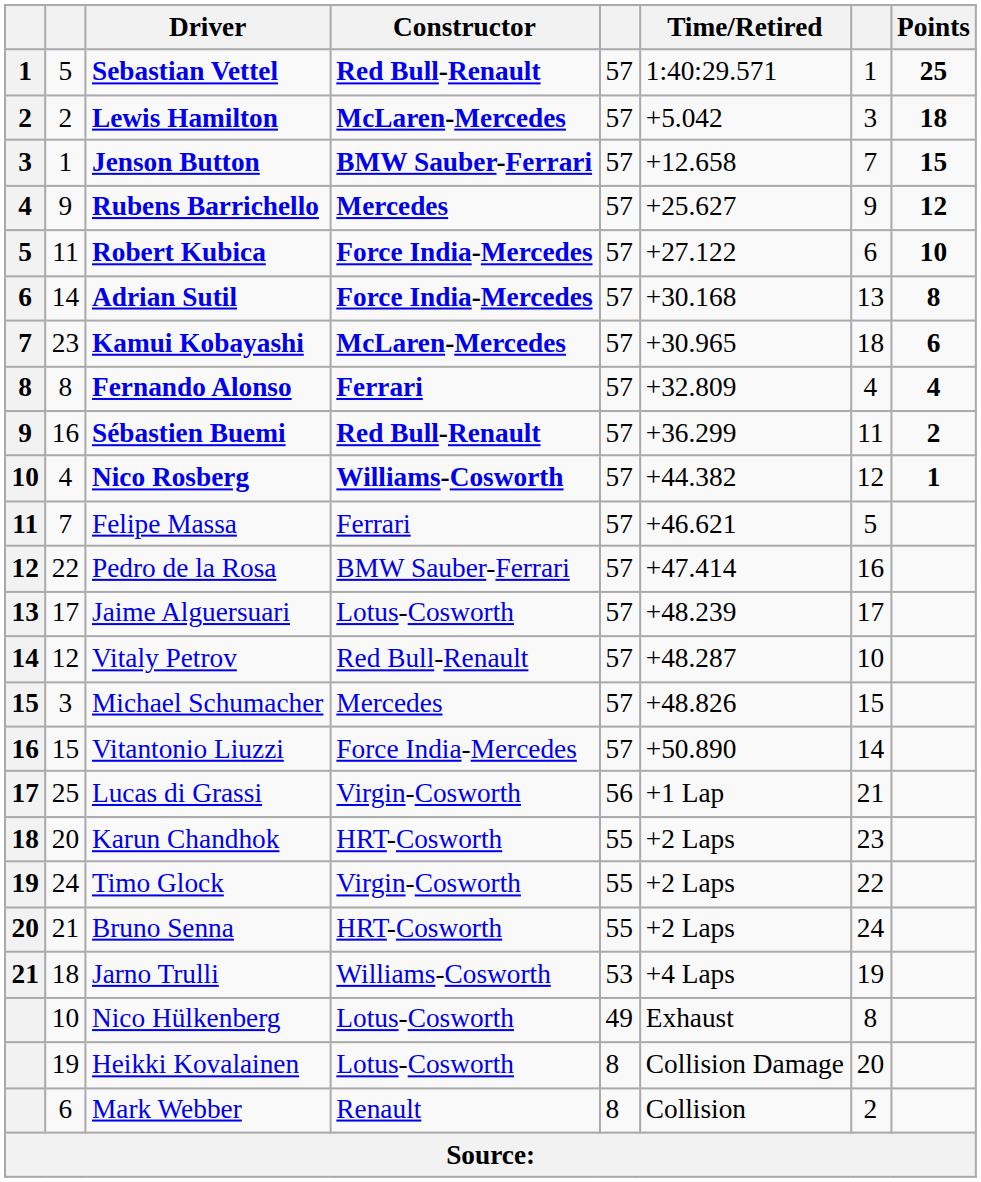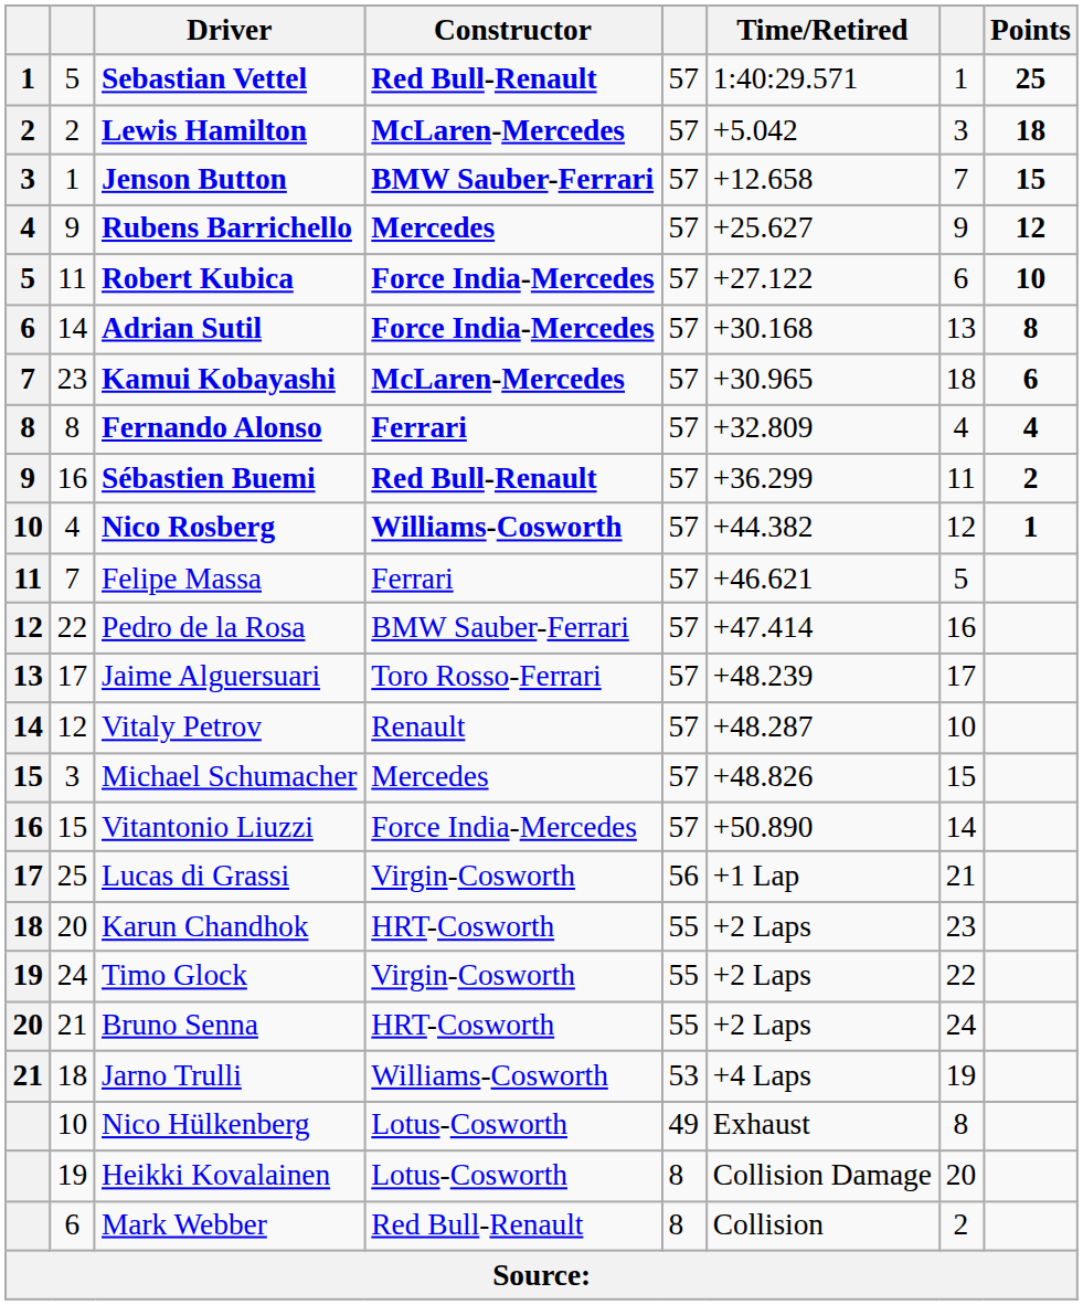Jaime Alguersuari | Constructor: Lotus-Cosworth -> Toro Rosso-Ferrari
Vitaly Petrov | Constructor: Red Bull-Renault -> Renault
Mark Webber | Constructor: Renault -> Red Bull-Renault
